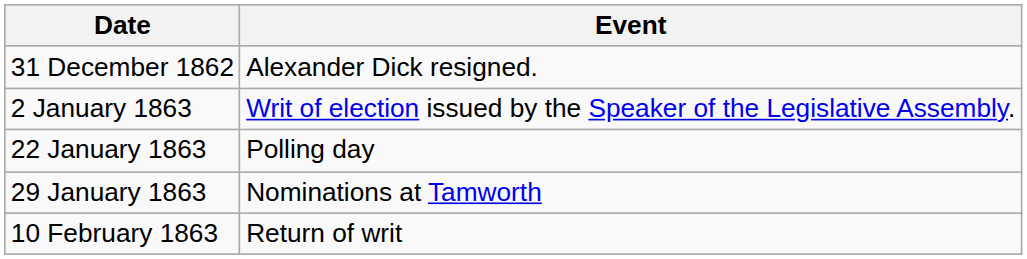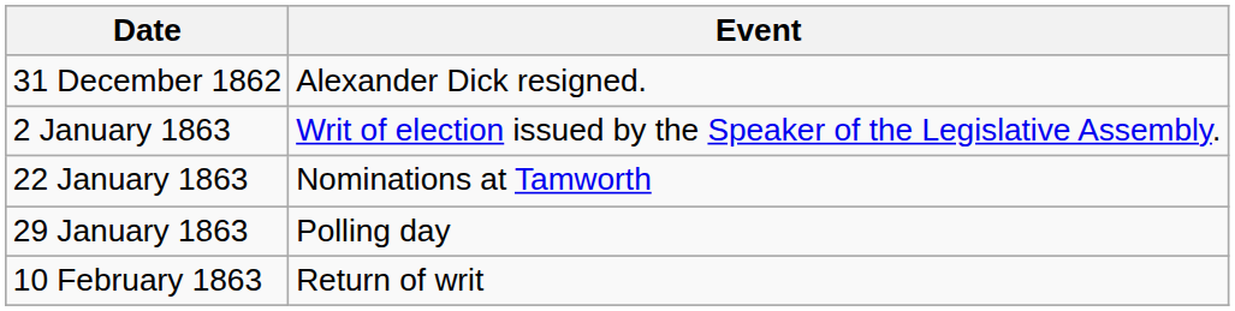22 January 1863 | Event: Polling day -> Nominations at Tamworth
29 January 1863 | Event: Nominations at Tamworth -> Polling day
